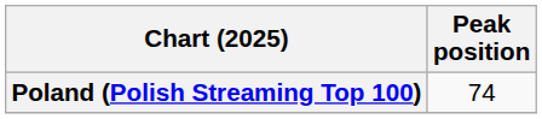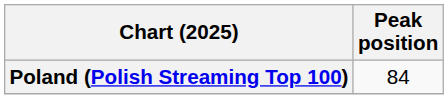Poland (Polish Streaming Top 100) | Peak position: 74 -> 84
